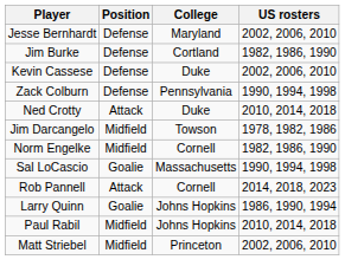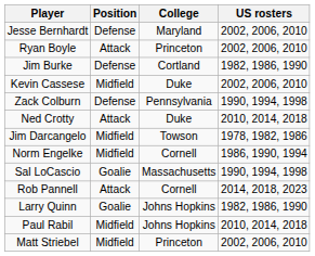+ row: Ryan Boyle | Attack | Princeton | 2002, 2006, 2010
Kevin Cassese | Position: Defense -> Midfield
Norm Engelke | US rosters: 1982, 1986, 1990 -> 1986, 1990, 1994
Larry Quinn | US rosters: 1986, 1990, 1994 -> 1982, 1986, 1990
